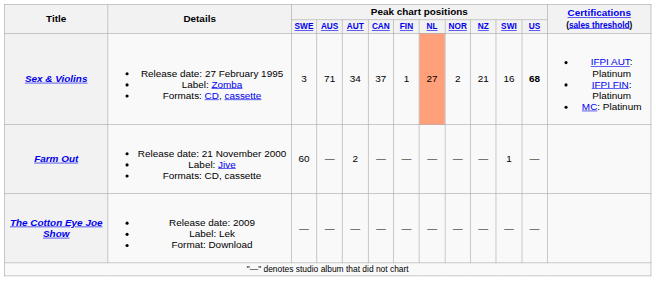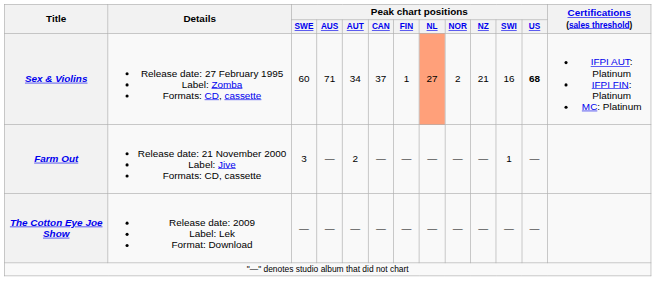Sex & Violins | Peak chart positions / SWE: 3 -> 60
Farm Out | Peak chart positions / SWE: 60 -> 3
